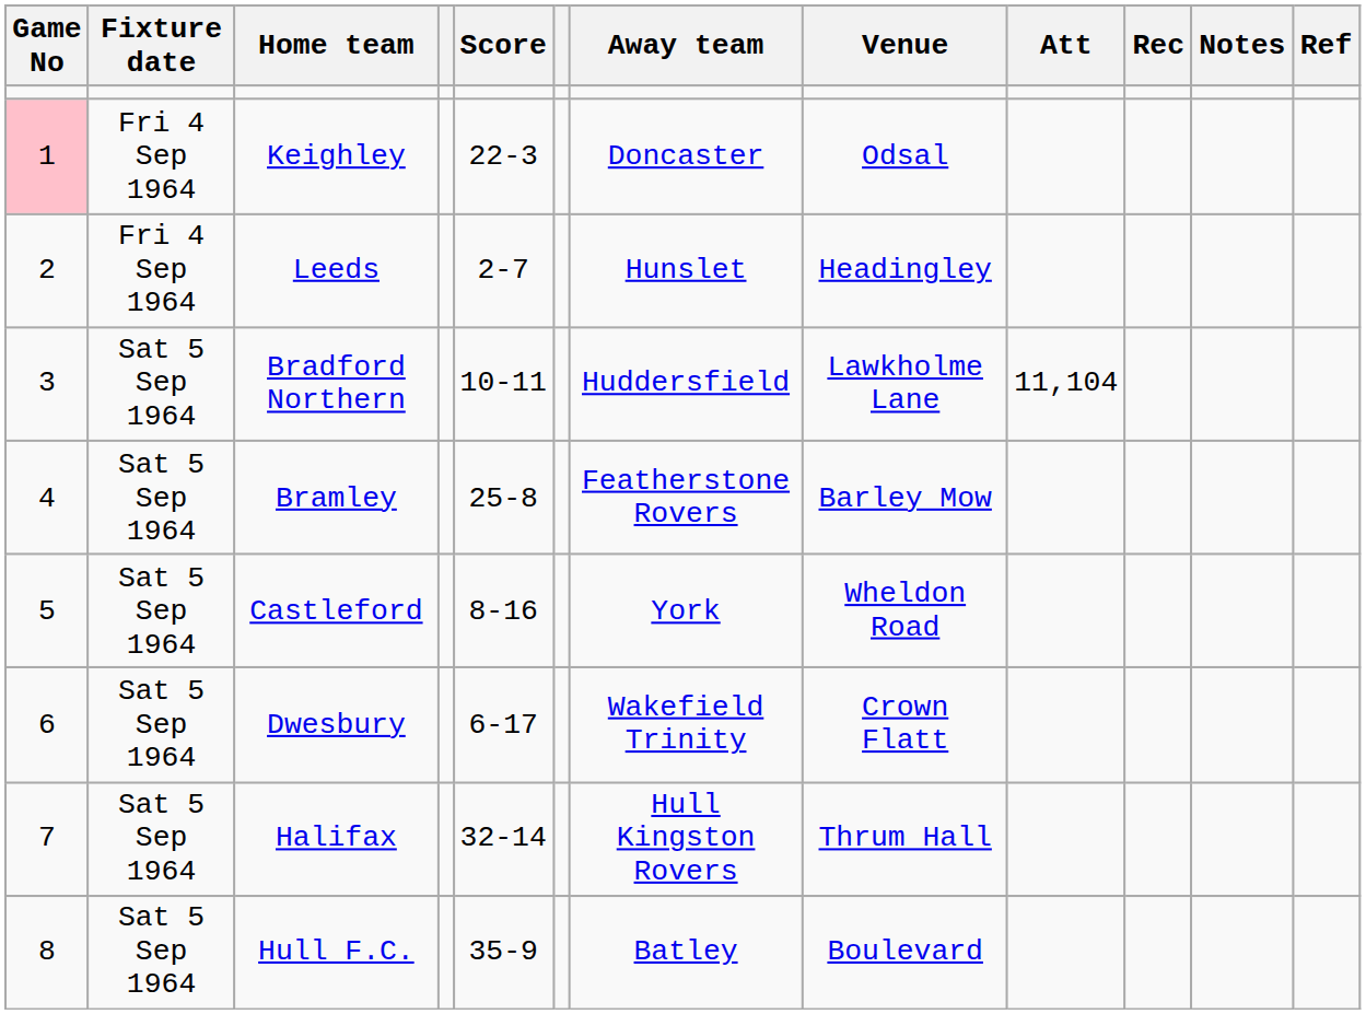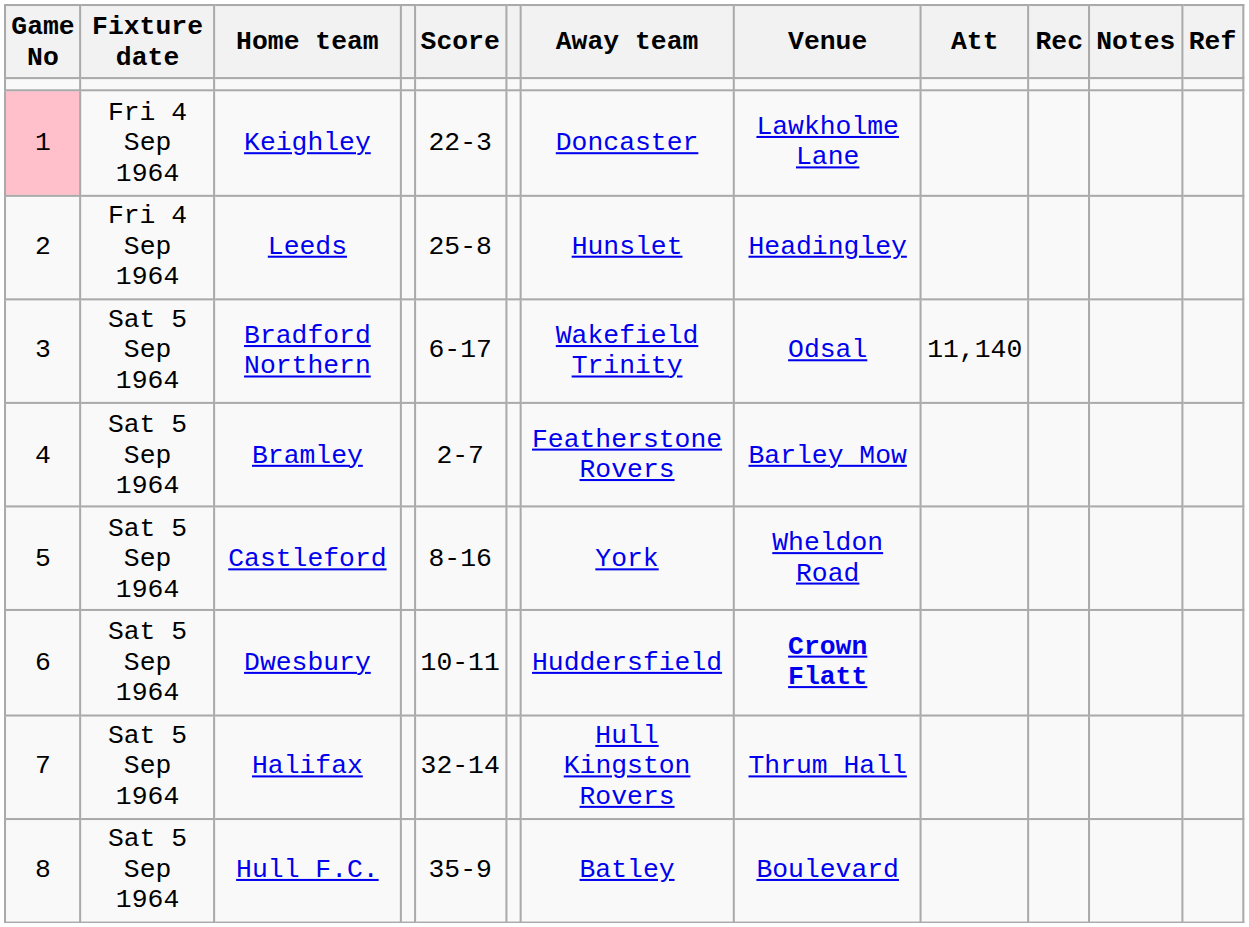Keighley | Venue: Odsal -> Lawkholme Lane
Leeds | Score: 2-7 -> 25-8
Bradford Northern | Score: 10-11 -> 6-17
Bradford Northern | Away team: Huddersfield -> Wakefield Trinity
Bradford Northern | Venue: Lawkholme Lane -> Odsal
Bradford Northern | Att: 11,104 -> 11,140
Bramley | Score: 25-8 -> 2-7
Dwesbury | Score: 6-17 -> 10-11
Dwesbury | Away team: Wakefield Trinity -> Huddersfield
Dwesbury | Venue: normal -> bold
